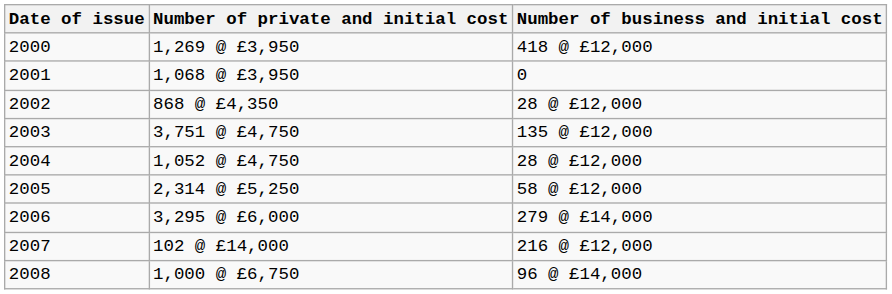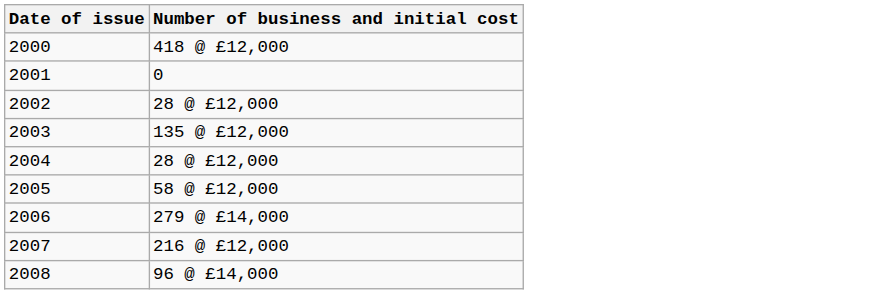- column: Number of private and initial cost | 1,269 @ £3,950 | 1,068 @ £3,950 | 868 @ £4,350 | 3,751 @ £4,750 | 1,052 @ £4,750 | 2,314 @ £5,250 | 3,295 @ £6,000 | 102 @ £14,000 | 1,000 @ £6,750
